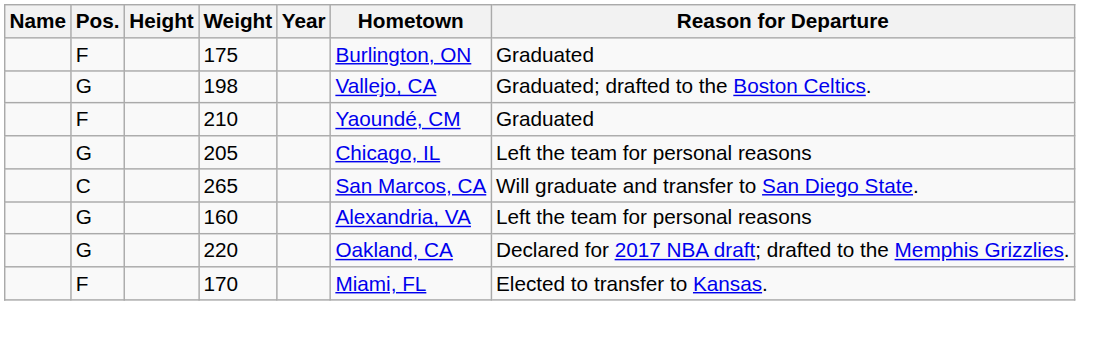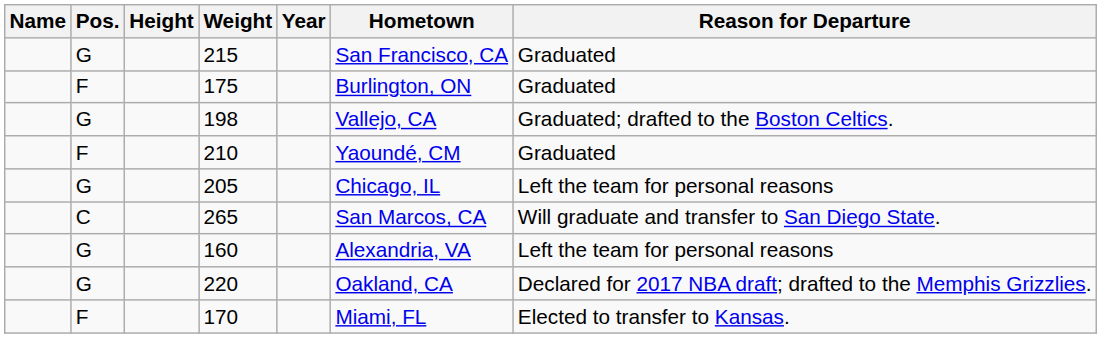+ row: G | 215 | San Francisco, CA | Graduated
